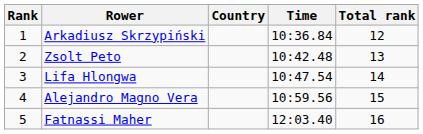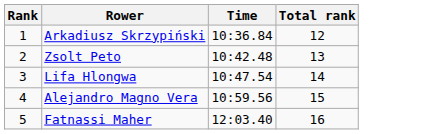- column: Country
